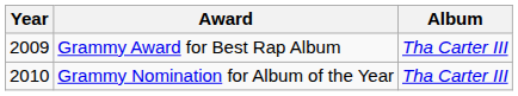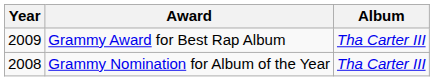Grammy Nomination for Album of the Year | Year: 2010 -> 2008
